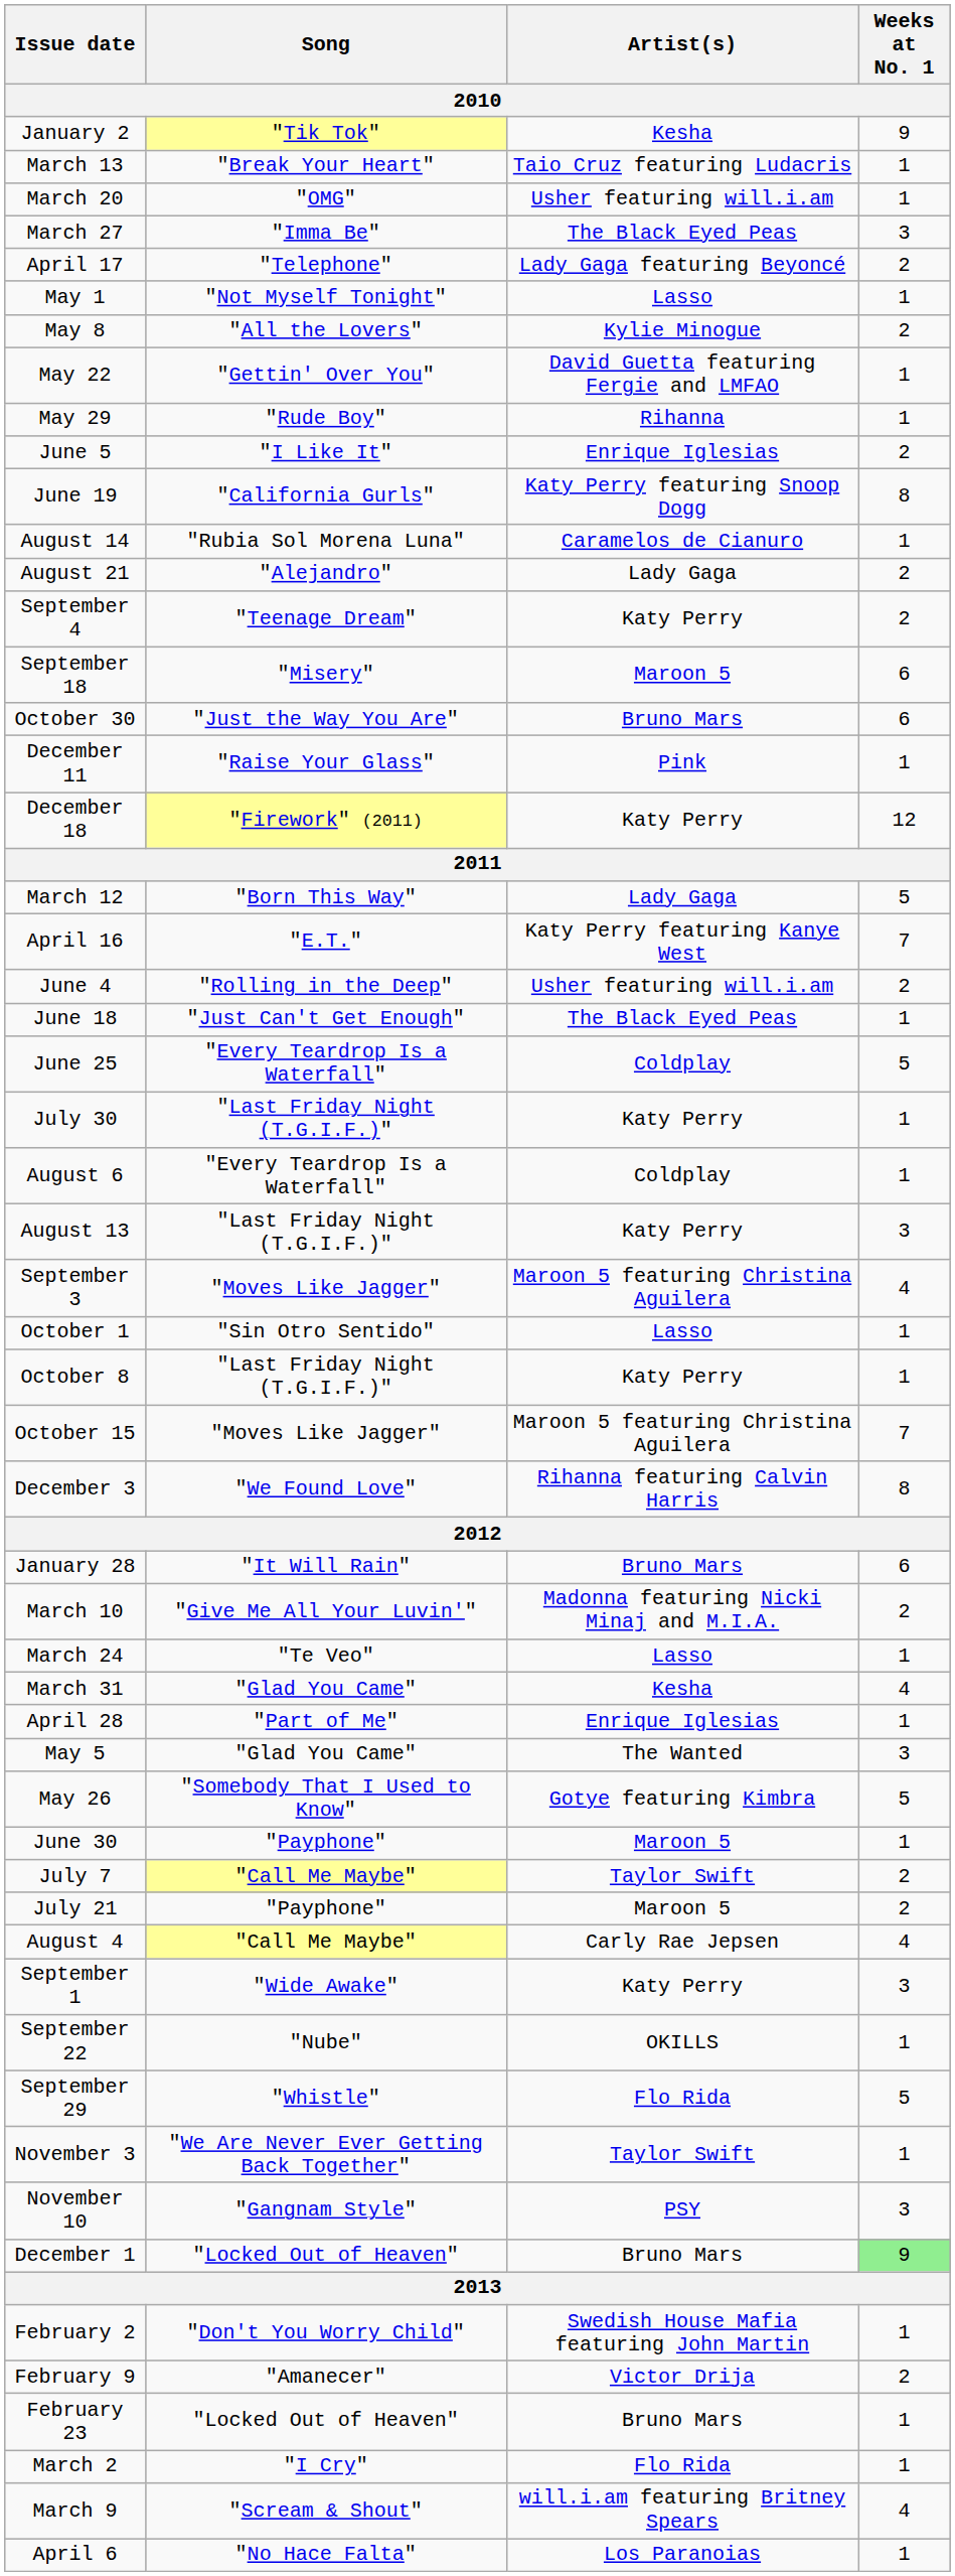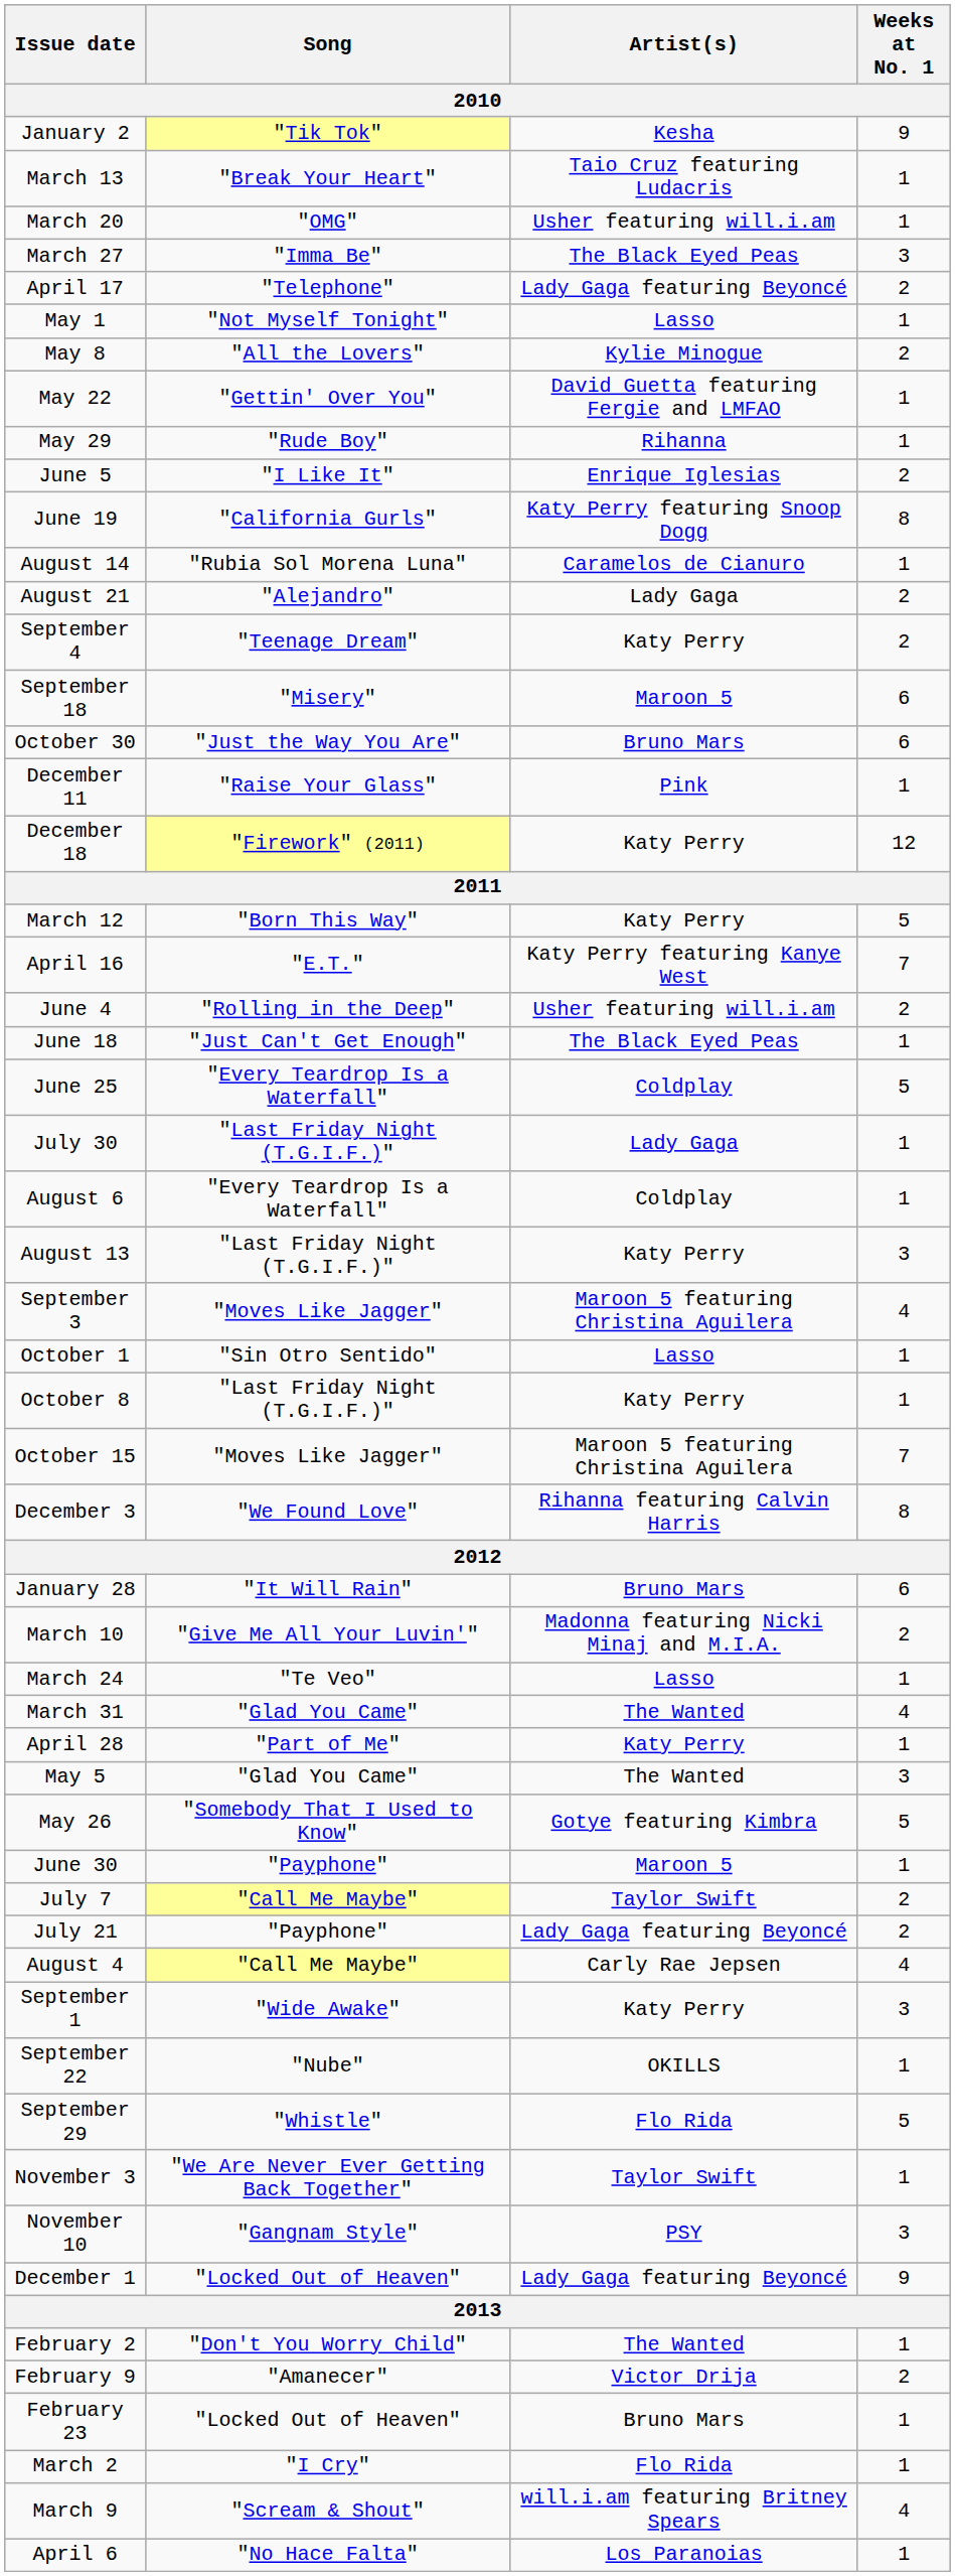March 12 | Artist(s): Lady Gaga -> Katy Perry
July 30 | Artist(s): Katy Perry -> Lady Gaga
March 31 | Artist(s): Kesha -> The Wanted
April 28 | Artist(s): Enrique Iglesias -> Katy Perry
July 21 | Artist(s): Maroon 5 -> Lady Gaga featuring Beyoncé
December 1 | Artist(s): Bruno Mars -> Lady Gaga featuring Beyoncé
December 1 | Weeks at No. 1: lightgreen background -> no background
February 2 | Artist(s): Swedish House Mafia featuring John Martin -> The Wanted
